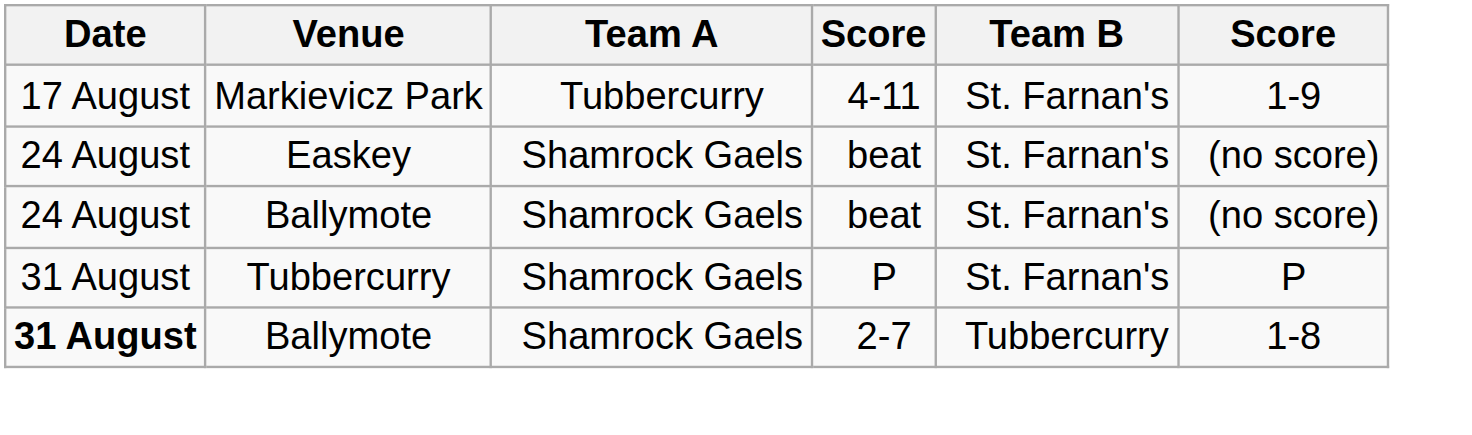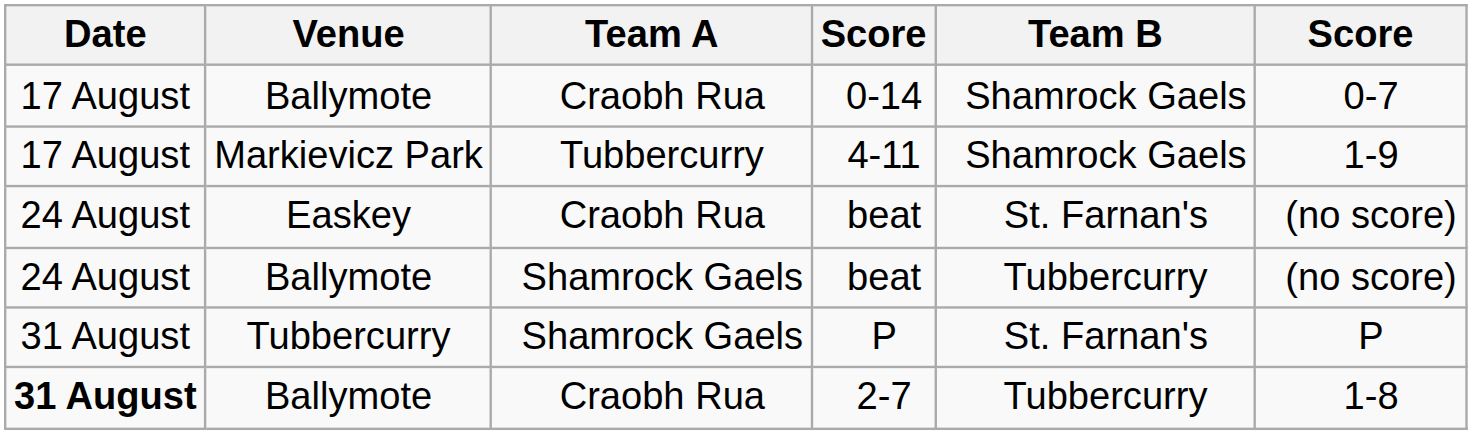+ row: 17 August | Ballymote | Craobh Rua | 0-14 | Shamrock Gaels | 0-7
4-11 | Team B: St. Farnan's -> Shamrock Gaels
Easkey / beat | Team A: Shamrock Gaels -> Craobh Rua
Ballymote / beat | Team B: St. Farnan's -> Tubbercurry
2-7 | Team A: Shamrock Gaels -> Craobh Rua
